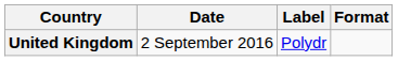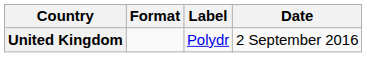columns swapped: Date <-> Format
